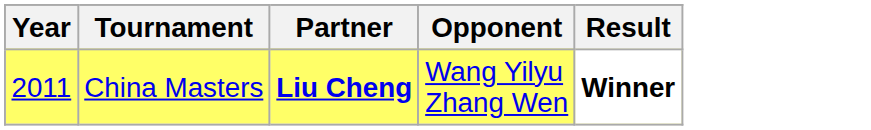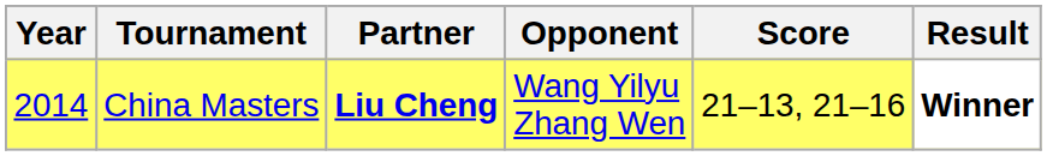+ column: Score | 21–13, 21–16
China Masters | Year: 2011 -> 2014
